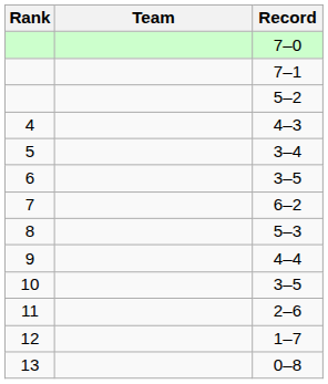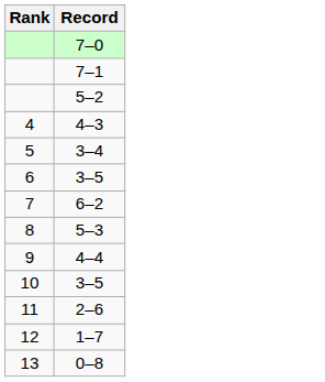- column: Team
